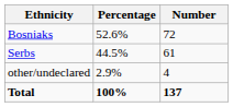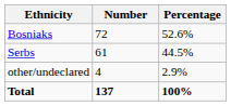columns swapped: Number <-> Percentage
